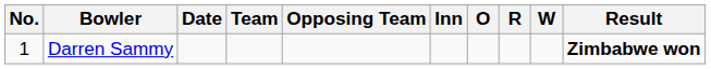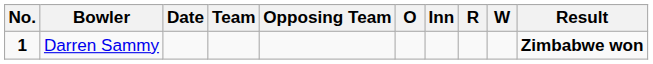columns swapped: Inn <-> O
Darren Sammy | No.: normal -> bold
